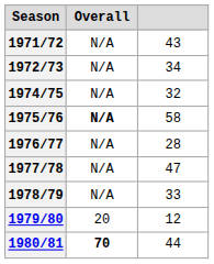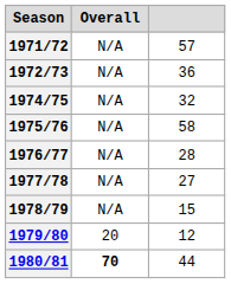1971/72 | column 3: 43 -> 57
1972/73 | column 3: 34 -> 36
1975/76 | Overall: bold -> normal
1977/78 | column 3: 47 -> 27
1978/79 | column 3: 33 -> 15
